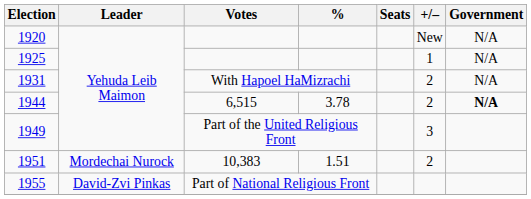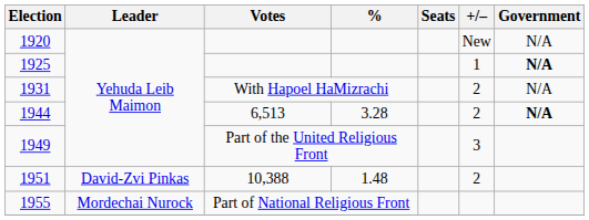1925 | Government: normal -> bold
1944 | Votes: 6,515 -> 6,513
1944 | %: 3.78 -> 3.28
1951 | Leader: Mordechai Nurock -> David-Zvi Pinkas
1951 | Votes: 10,383 -> 10,388
1951 | %: 1.51 -> 1.48
1955 | Leader: David-Zvi Pinkas -> Mordechai Nurock
